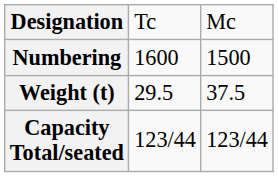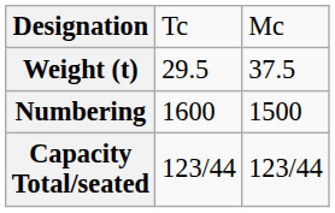rows swapped: Numbering <-> Weight (t)
